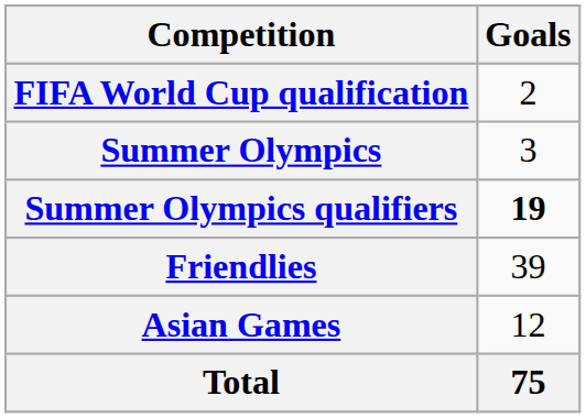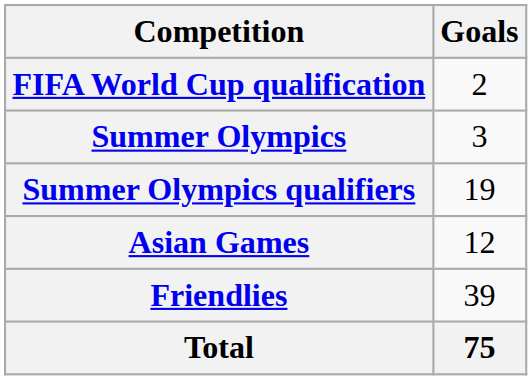Summer Olympics qualifiers | Goals: bold -> normal
rows swapped: Asian Games <-> Friendlies
